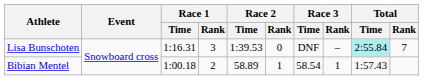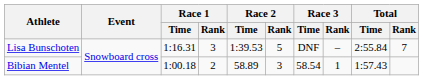Lisa Bunschoten | Race 2 / Rank: 0 -> 5
Lisa Bunschoten | Total / Time: paleturquoise background -> no background
Bibian Mentel | Race 2 / Rank: 1 -> 3
